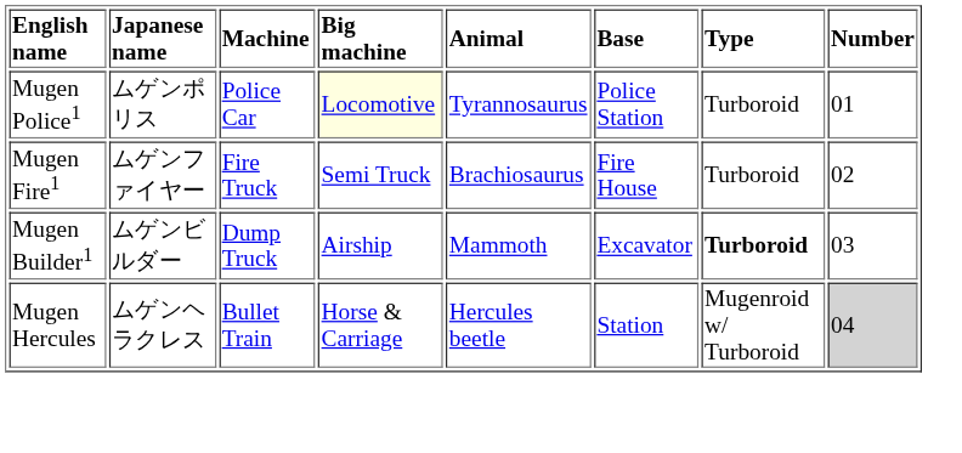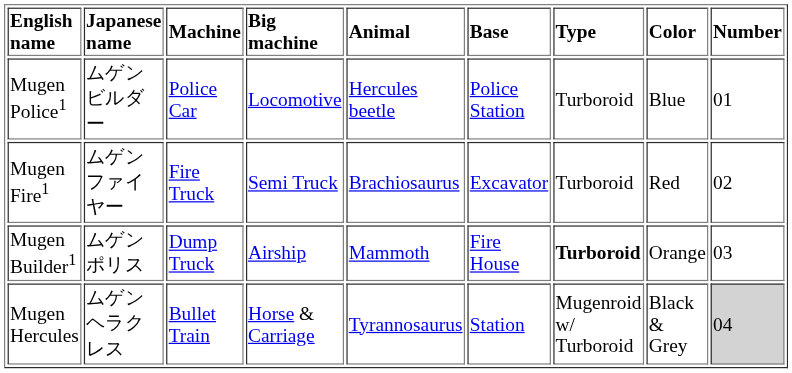+ column: Color | Blue | Red | Orange | Black & Grey
Mugen Police1 | Japanese name: ムゲンポリス -> ムゲンビルダー
Mugen Police1 | Big machine: lightyellow background -> no background
Mugen Police1 | Animal: Tyrannosaurus -> Hercules beetle
Mugen Fire1 | Base: Fire House -> Excavator
Mugen Builder1 | Japanese name: ムゲンビルダー -> ムゲンポリス
Mugen Builder1 | Base: Excavator -> Fire House
Mugen Hercules | Animal: Hercules beetle -> Tyrannosaurus
